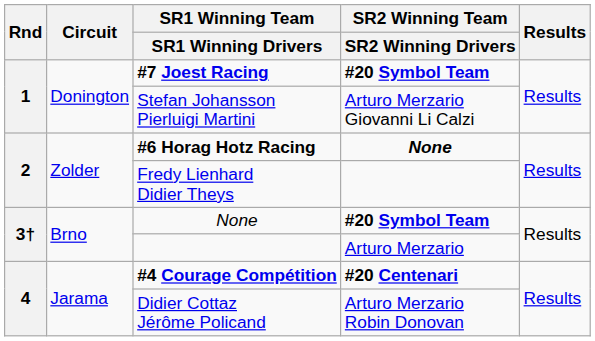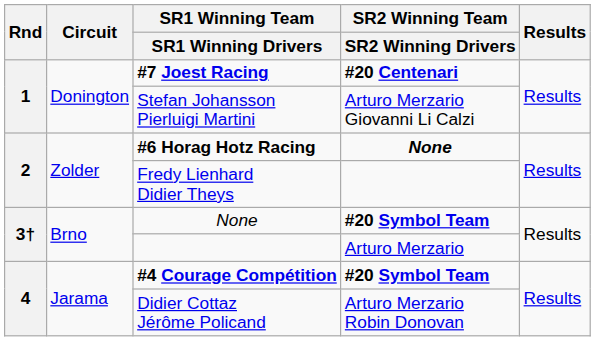#7 Joest Racing | SR2 Winning Team / SR2 Winning Drivers: #20 Symbol Team -> #20 Centenari
#4 Courage Compétition | SR2 Winning Team / SR2 Winning Drivers: #20 Centenari -> #20 Symbol Team
